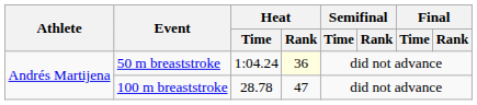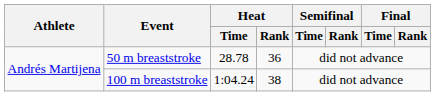50 m breaststroke | Heat / Time: 1:04.24 -> 28.78
50 m breaststroke | Heat / Rank: lightyellow background -> no background
100 m breaststroke | Heat / Time: 28.78 -> 1:04.24
100 m breaststroke | Heat / Rank: 47 -> 38
